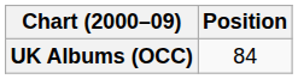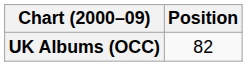UK Albums (OCC) | Position: 84 -> 82
